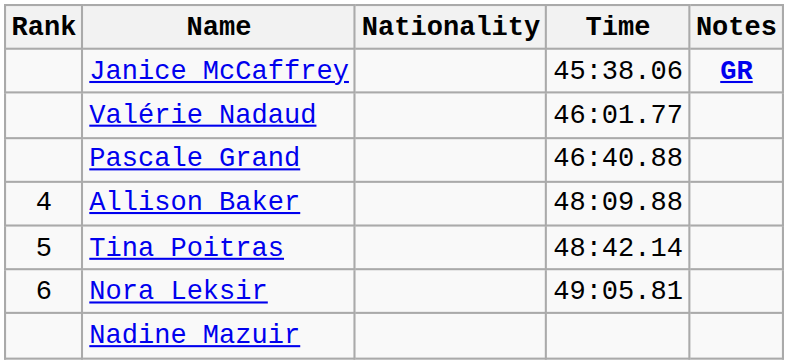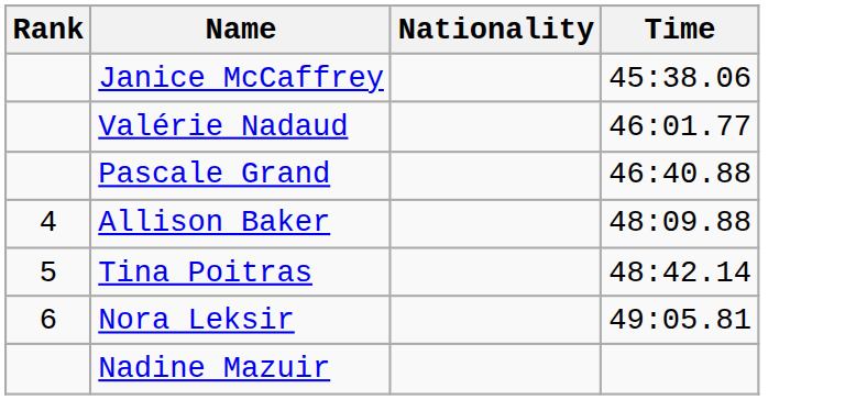- column: Notes | GR
